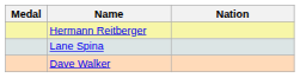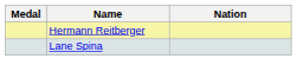- row: Dave Walker
